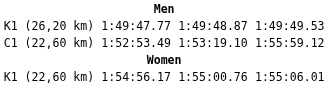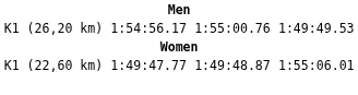K1 (26,20 km) | column 3: 1:49:47.77 -> 1:54:56.17
K1 (26,20 km) | column 5: 1:49:48.87 -> 1:55:00.76
- row: C1 (22,60 km) | 1:52:53.49 | 1:53:19.10 | 1:55:59.12
K1 (22,60 km) | column 3: 1:54:56.17 -> 1:49:47.77
K1 (22,60 km) | column 5: 1:55:00.76 -> 1:49:48.87
